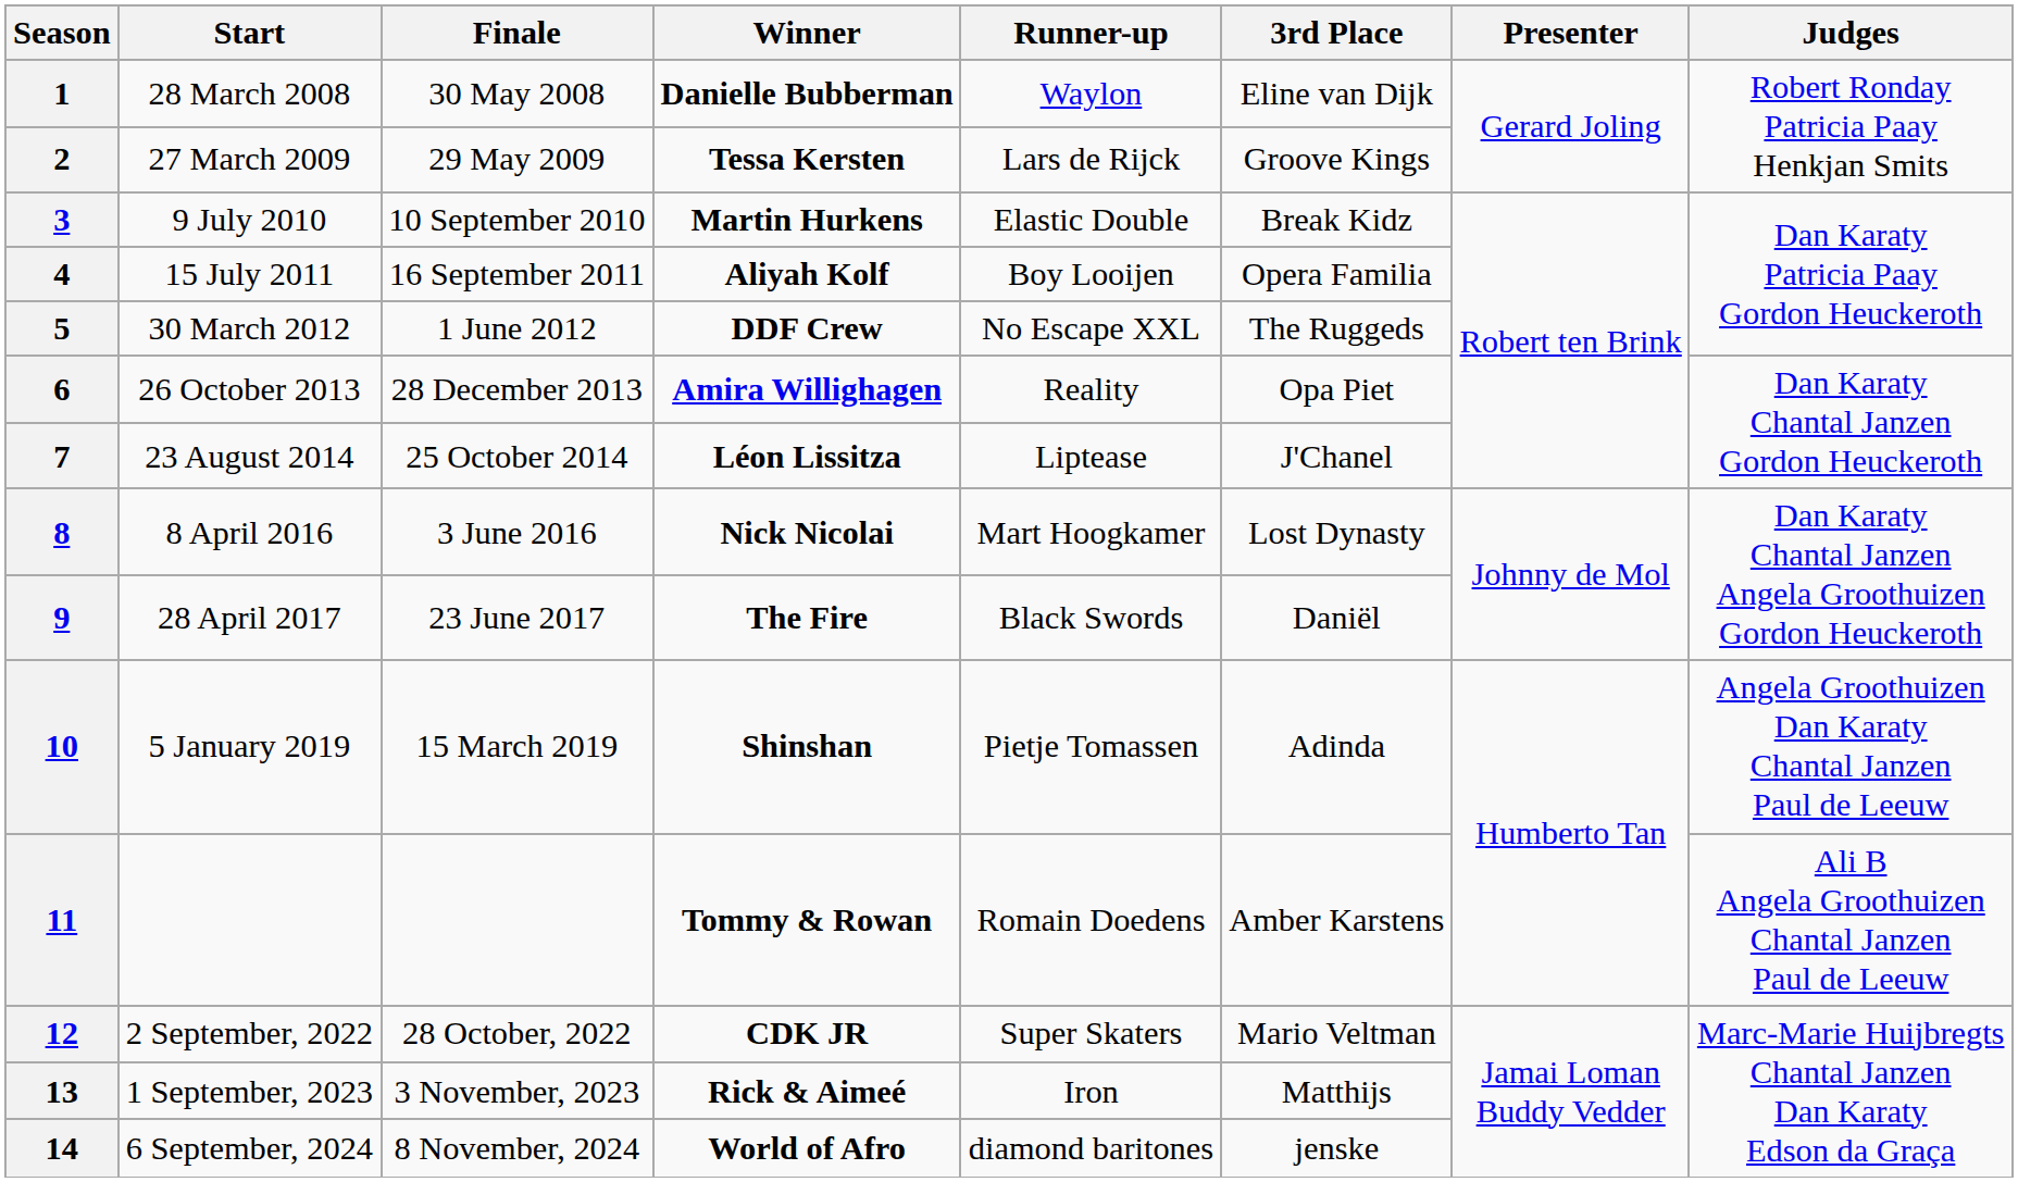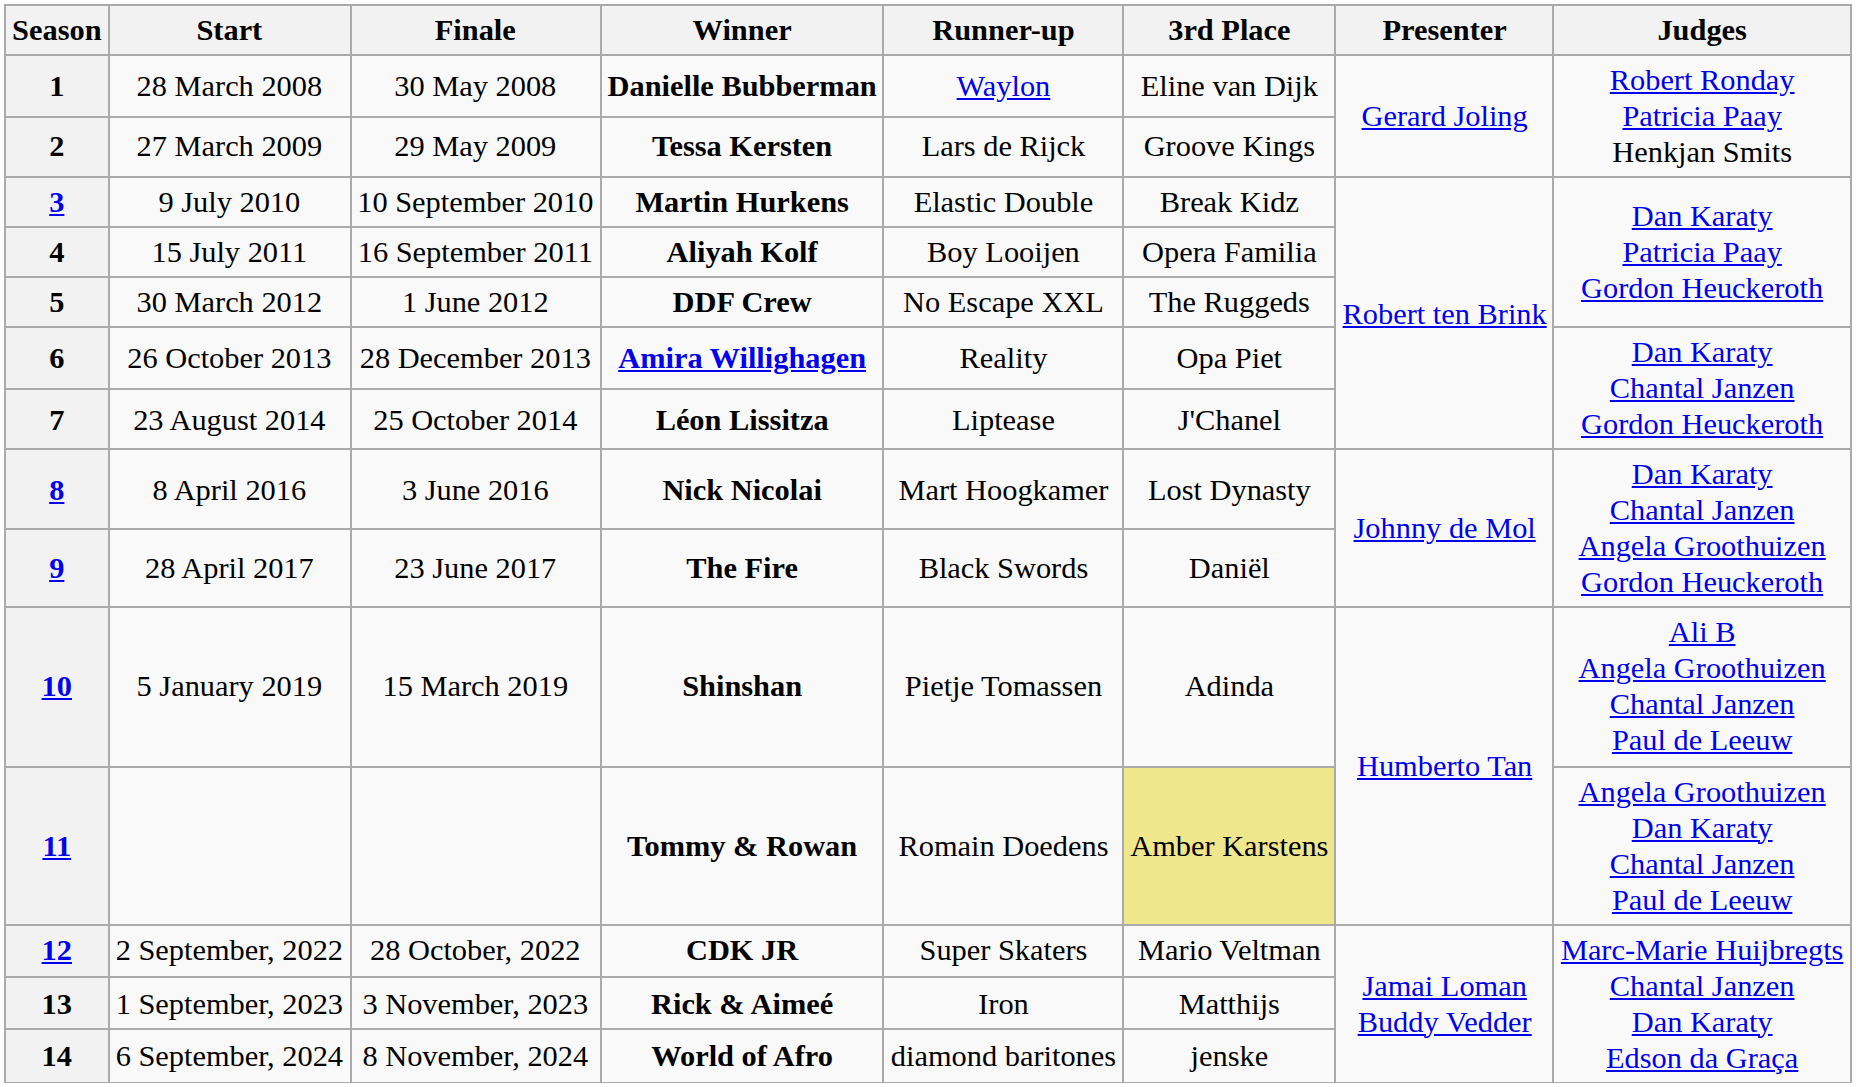10 | Judges: Angela Groothuizen Dan Karaty Chantal Janzen Paul de Leeuw -> Ali B Angela Groothuizen Chantal Janzen Paul de Leeuw
11 | 3rd Place: no background -> khaki background
11 | Judges: Ali B Angela Groothuizen Chantal Janzen Paul de Leeuw -> Angela Groothuizen Dan Karaty Chantal Janzen Paul de Leeuw
